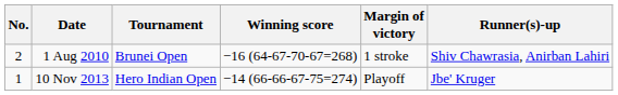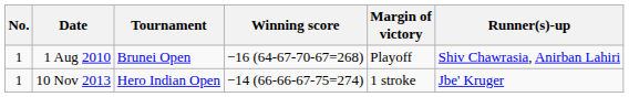1 Aug 2010 | No.: 2 -> 1
1 Aug 2010 | Margin of victory: 1 stroke -> Playoff
10 Nov 2013 | Margin of victory: Playoff -> 1 stroke
